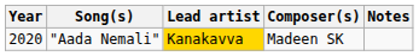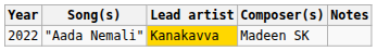"Aada Nemali" | Year: 2020 -> 2022
